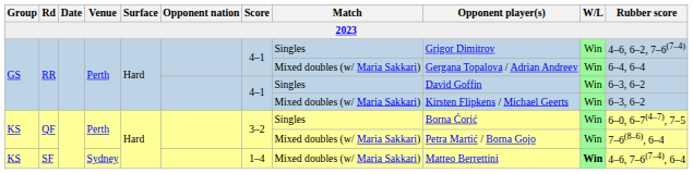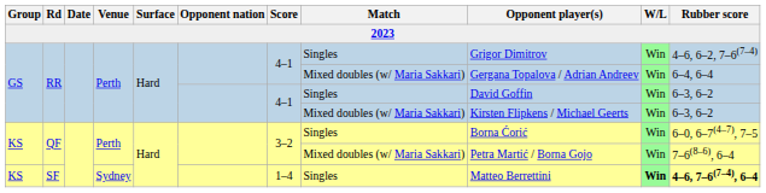SF | Match: Mixed doubles (w/ Maria Sakkari) -> Singles
SF | Rubber score: normal -> bold
